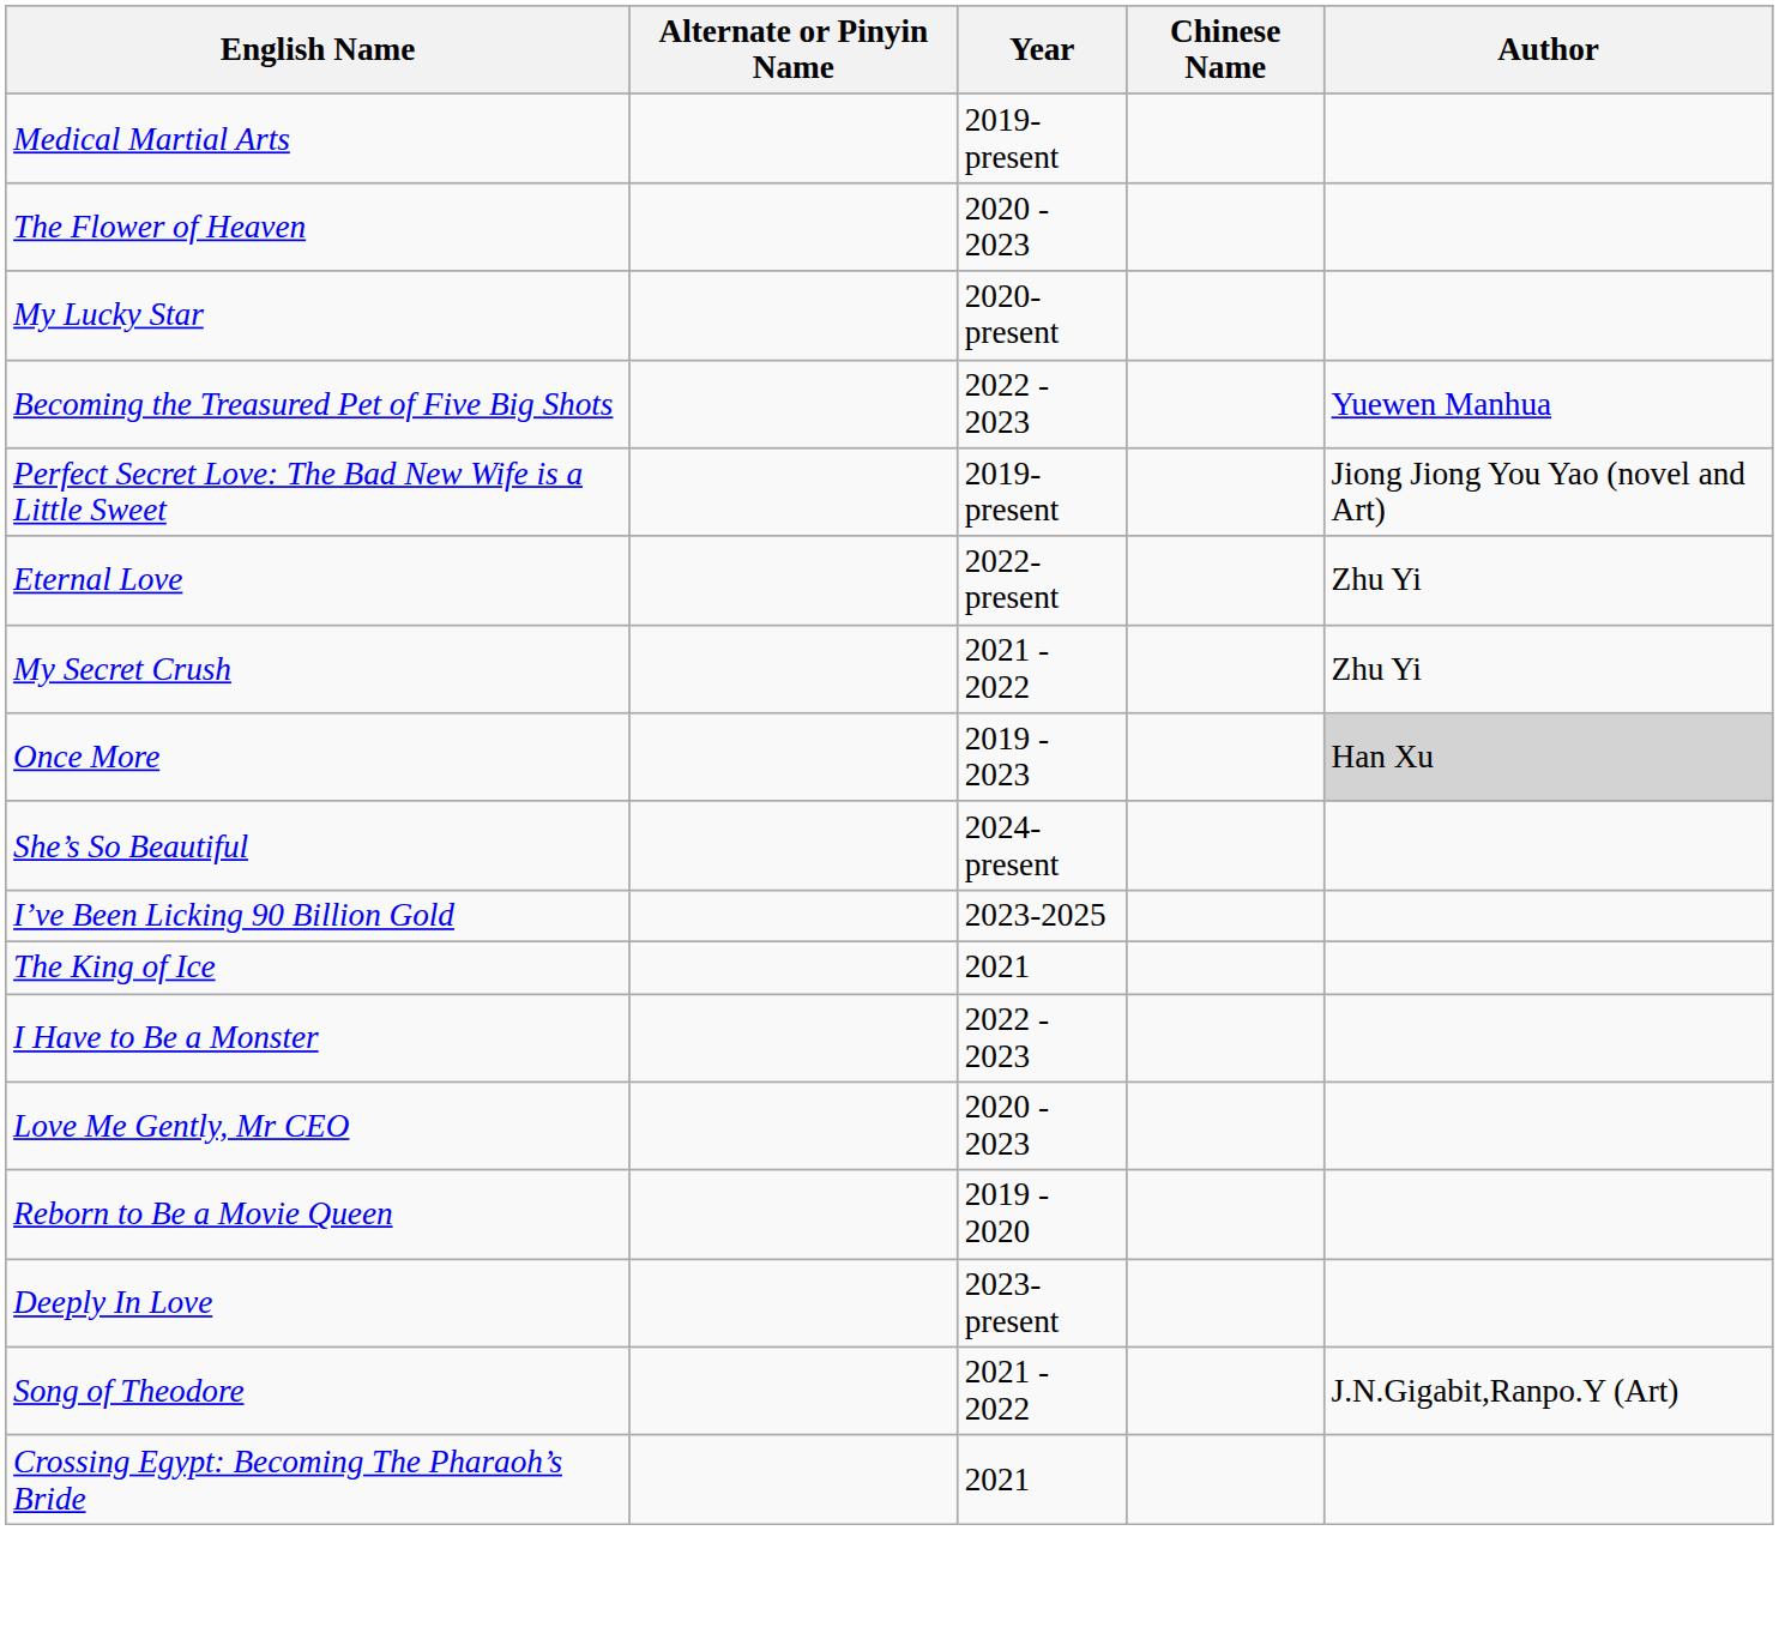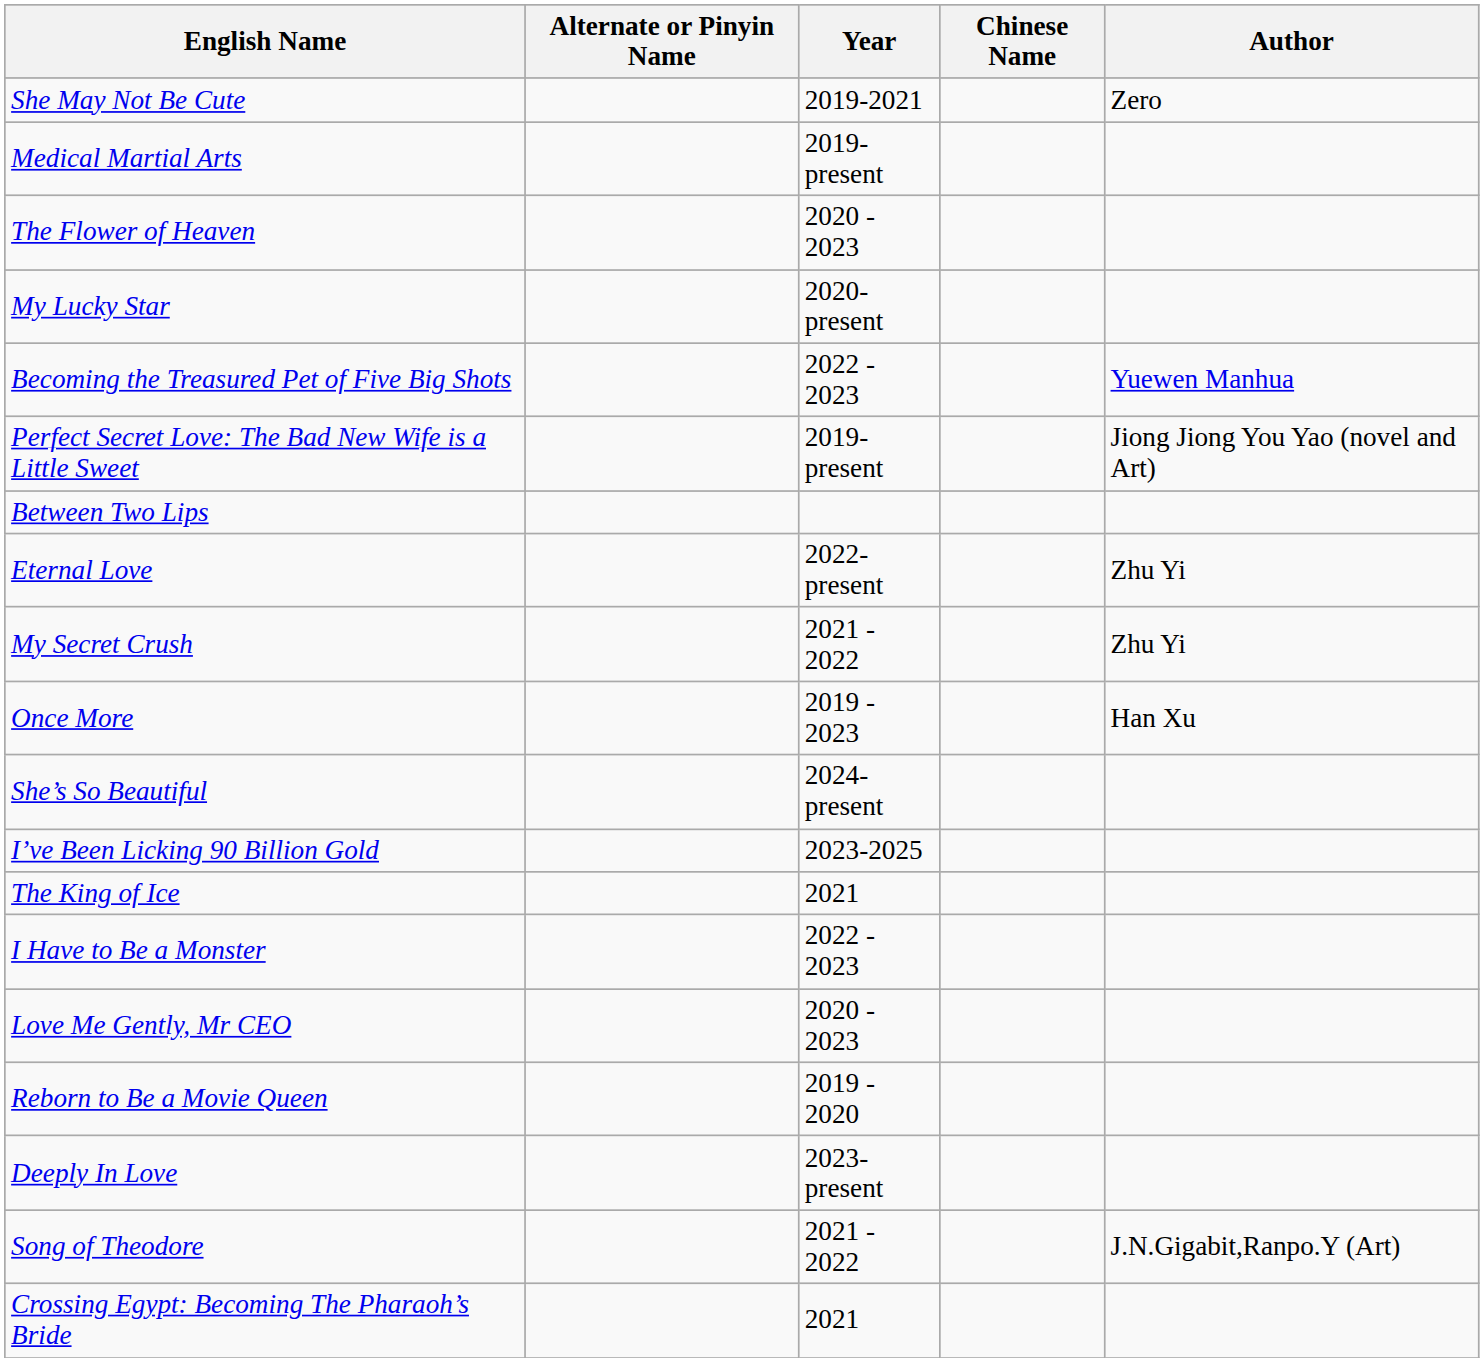+ row: She May Not Be Cute | 2019-2021 | Zero
+ row: Between Two Lips
Once More | Author: lightgrey background -> no background
